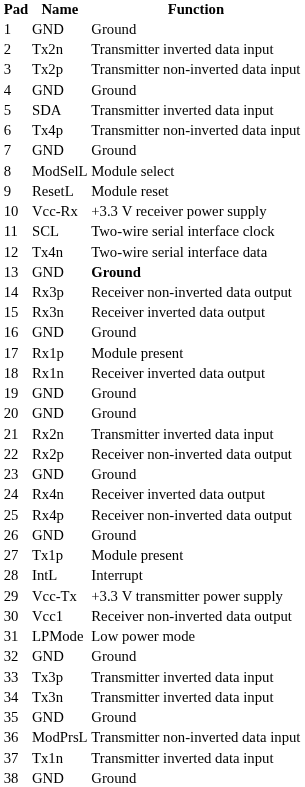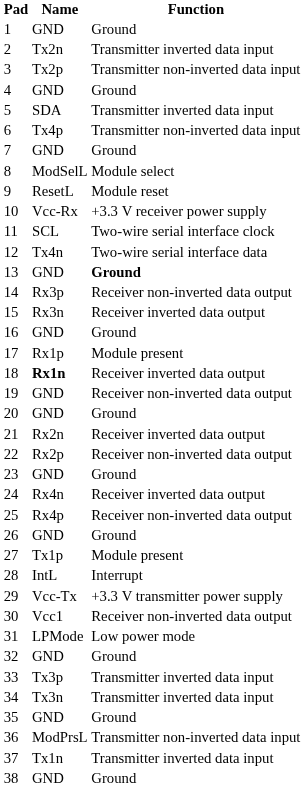18 | Name: normal -> bold
19 | Function: Ground -> Receiver non-inverted data output
21 | Function: Transmitter inverted data input -> Receiver inverted data output
